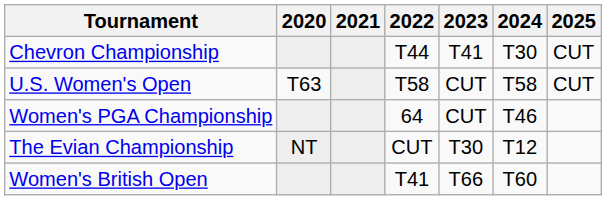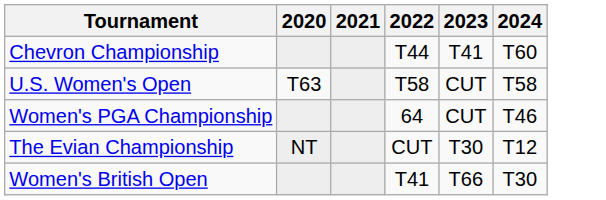- column: 2025 | CUT | CUT
Chevron Championship | 2024: T30 -> T60
Women's British Open | 2024: T60 -> T30
